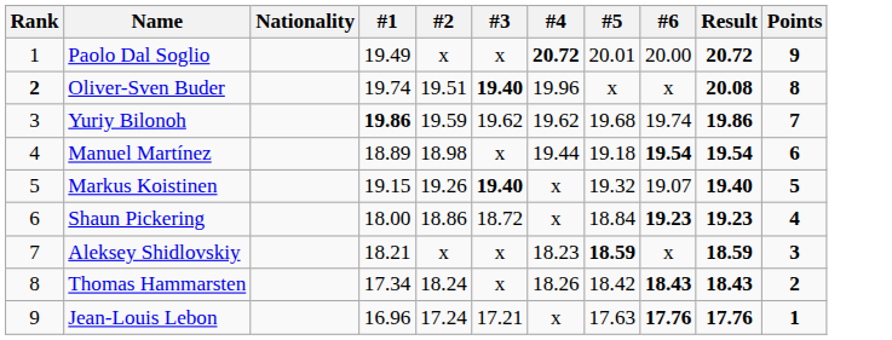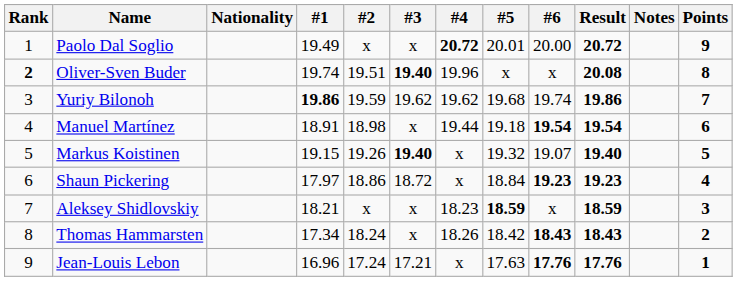+ column: Notes
Manuel Martínez | #1: 18.89 -> 18.91
Shaun Pickering | #1: 18.00 -> 17.97
